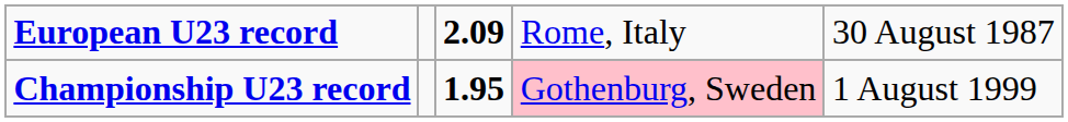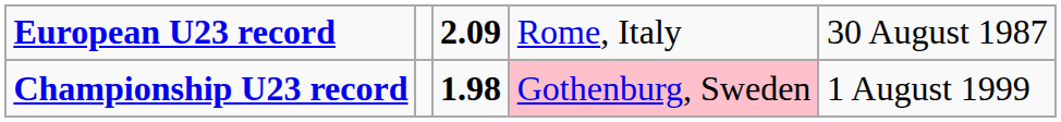Championship U23 record | column 3: 1.95 -> 1.98
